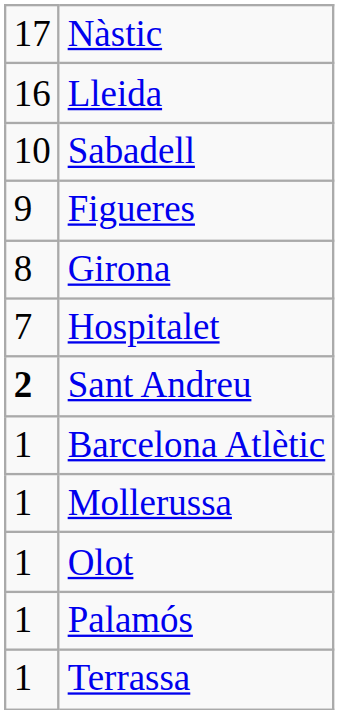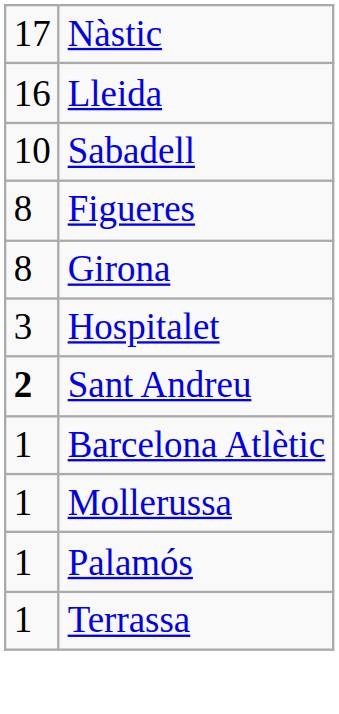Figueres | column 1: 9 -> 8
Hospitalet | column 1: 7 -> 3
- row: 1 | Olot
